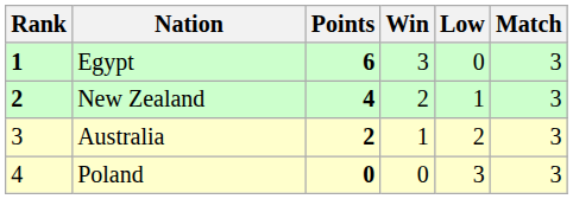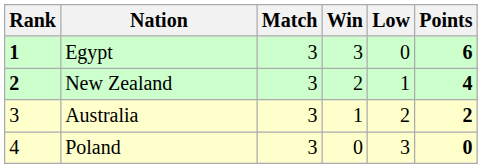columns swapped: Match <-> Points
